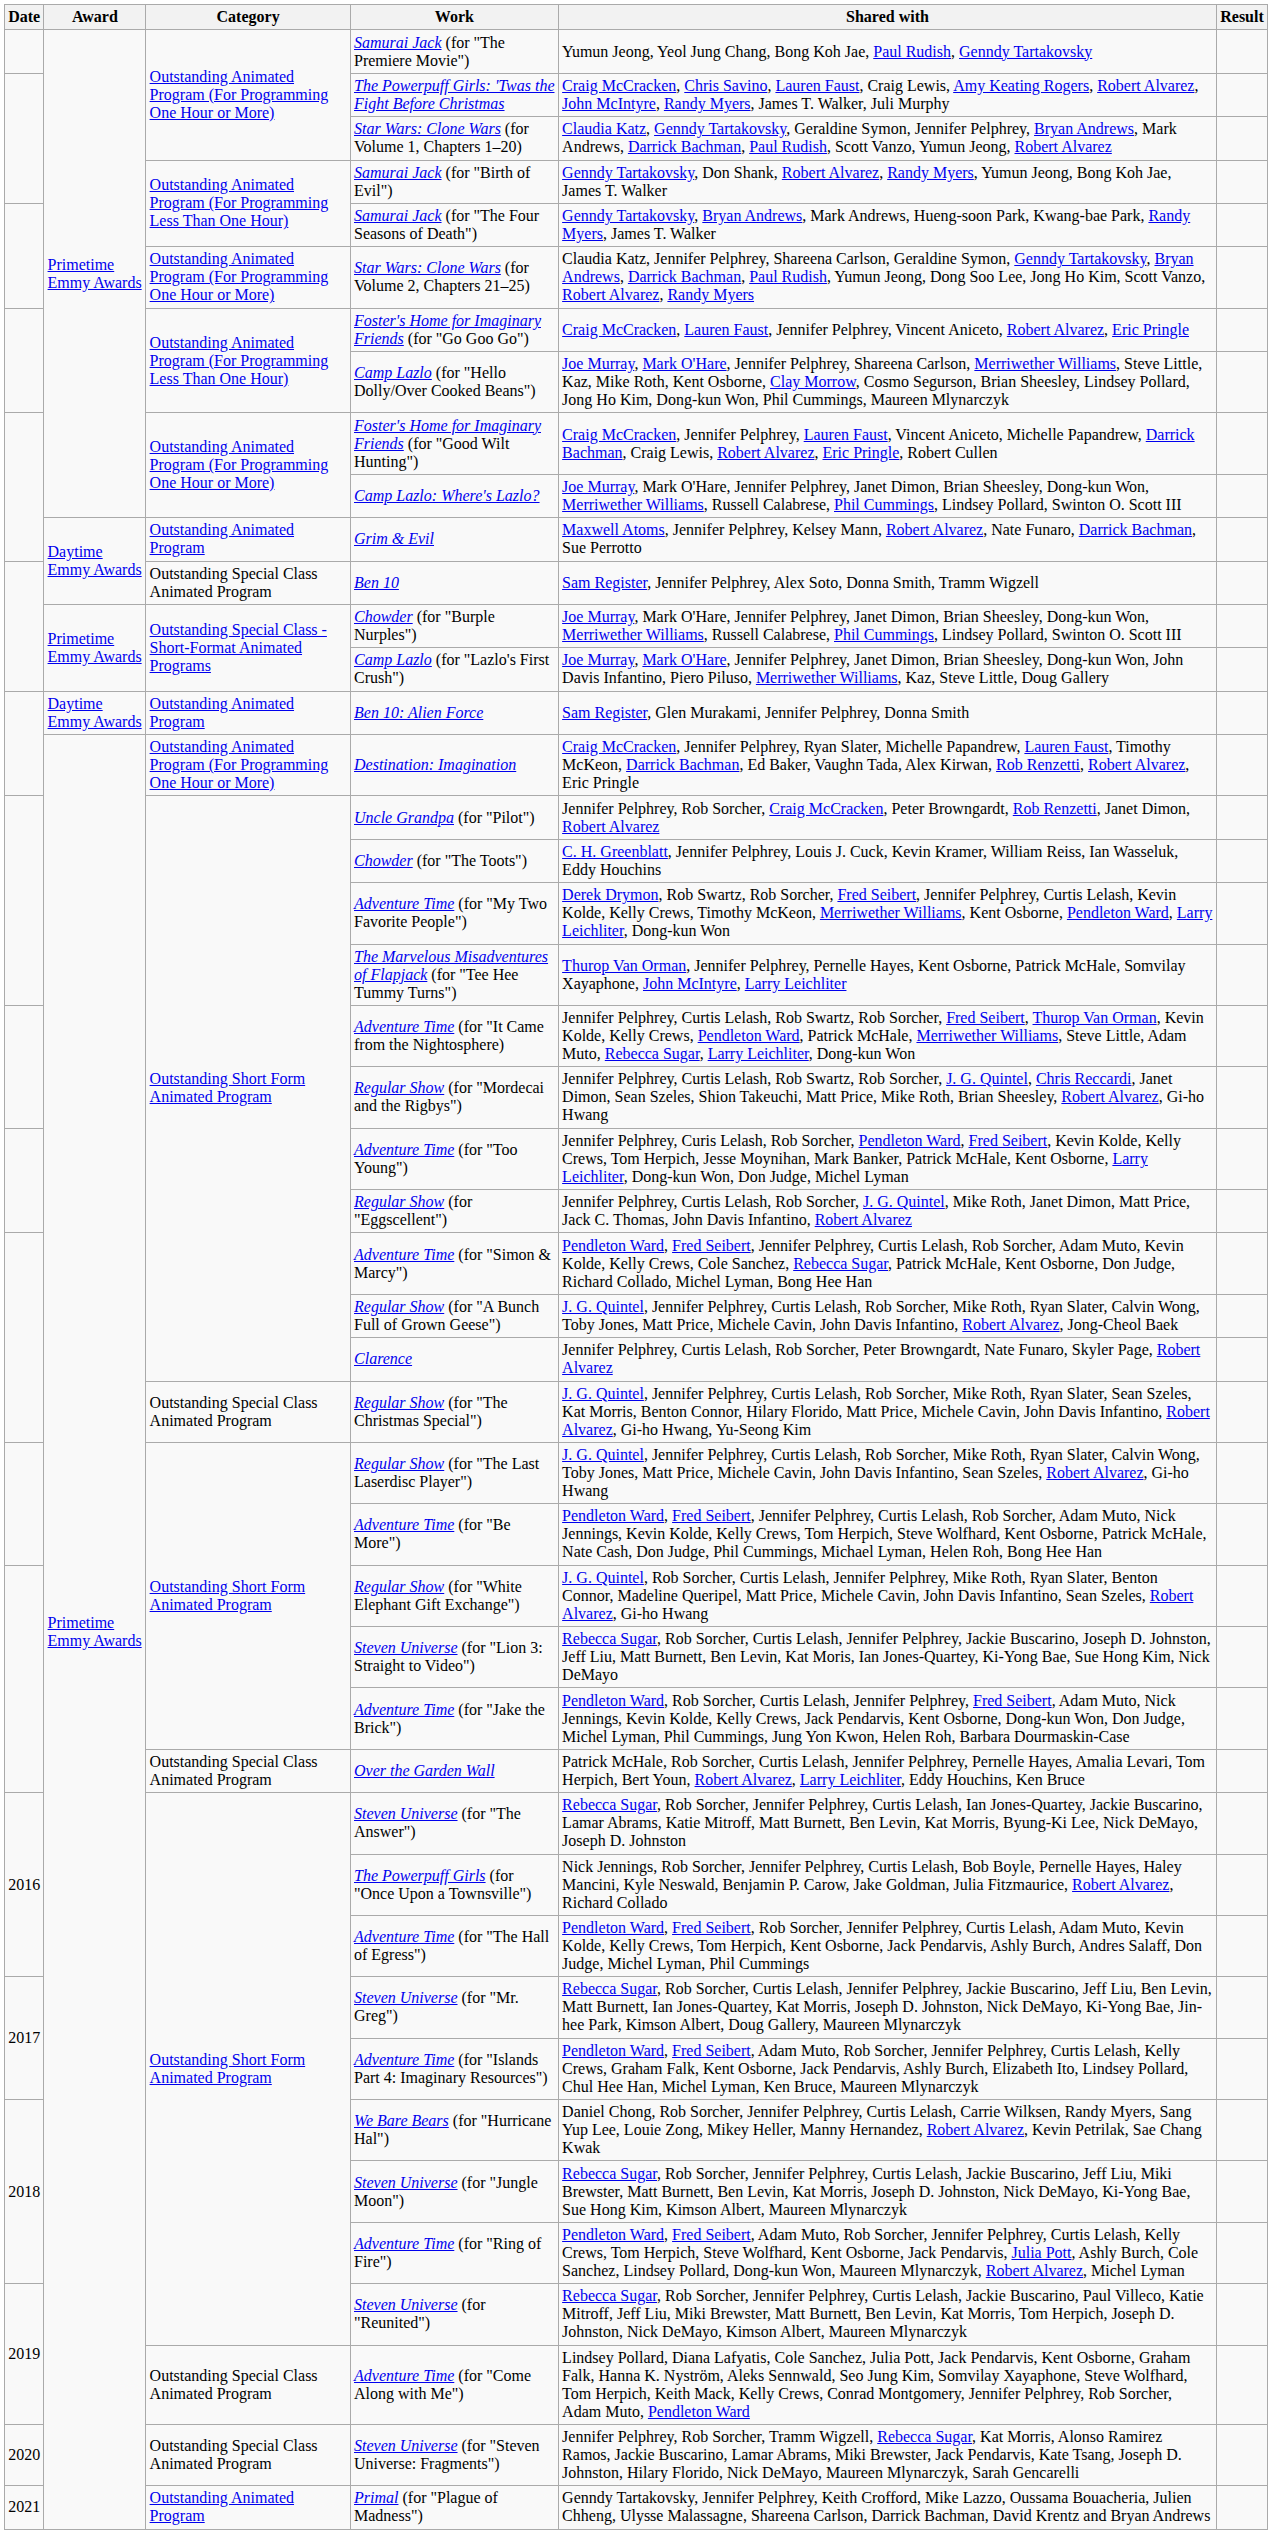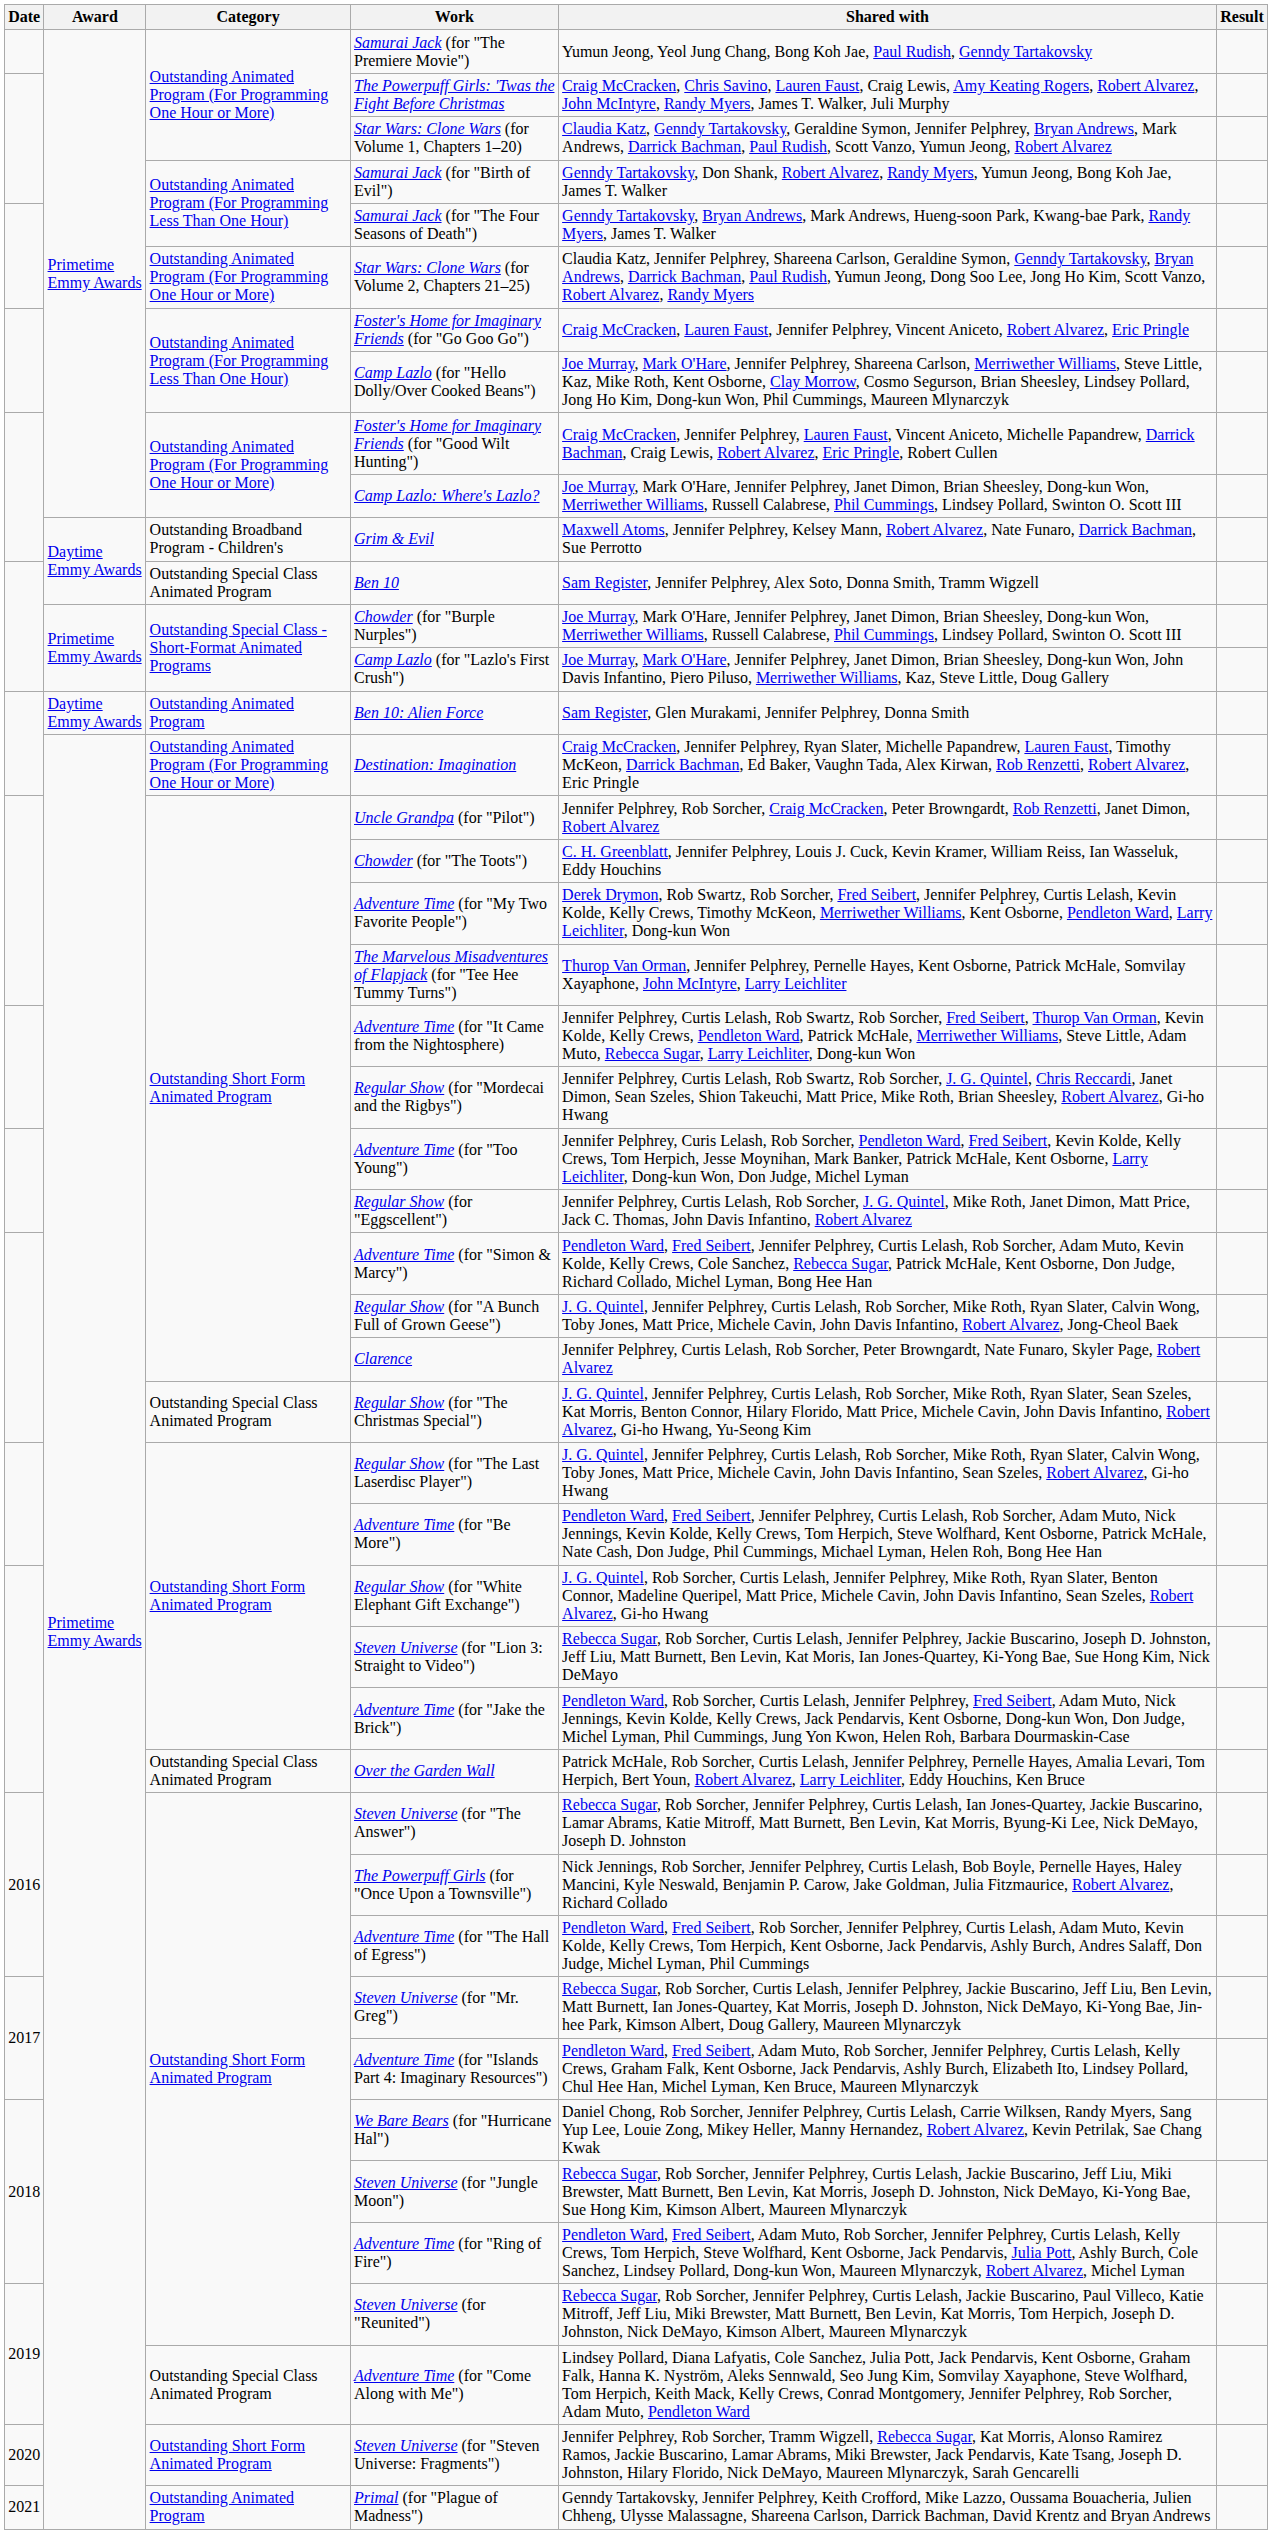Grim & Evil | Category: Outstanding Animated Program -> Outstanding Broadband Program - Children's
Steven Universe (for "Steven Universe: Fragments") | Category: Outstanding Special Class Animated Program -> Outstanding Short Form Animated Program
